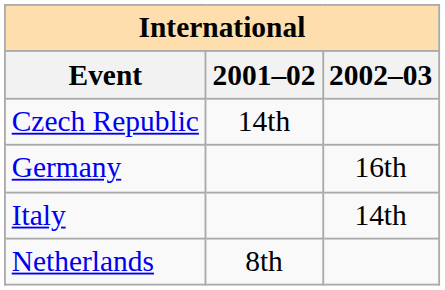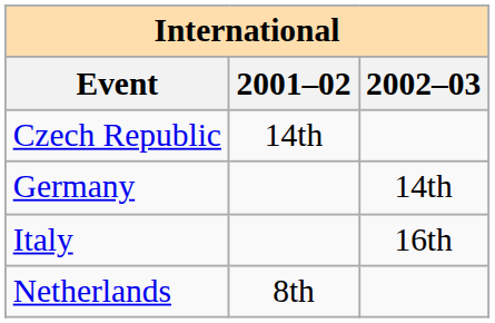Germany | 2002–03: 16th -> 14th
Italy | 2002–03: 14th -> 16th
